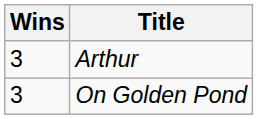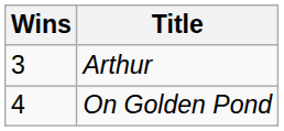On Golden Pond | Wins: 3 -> 4
